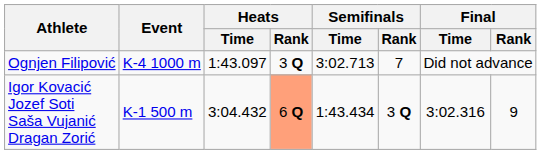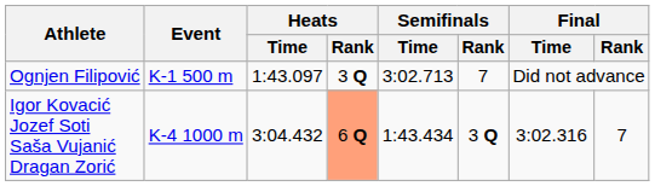Ognjen Filipović | Event: K-4 1000 m -> K-1 500 m
Igor Kovacić Jozef Soti Saša Vujanić Dragan Zorić | Event: K-1 500 m -> K-4 1000 m
Igor Kovacić Jozef Soti Saša Vujanić Dragan Zorić | Final / Rank: 9 -> 7
